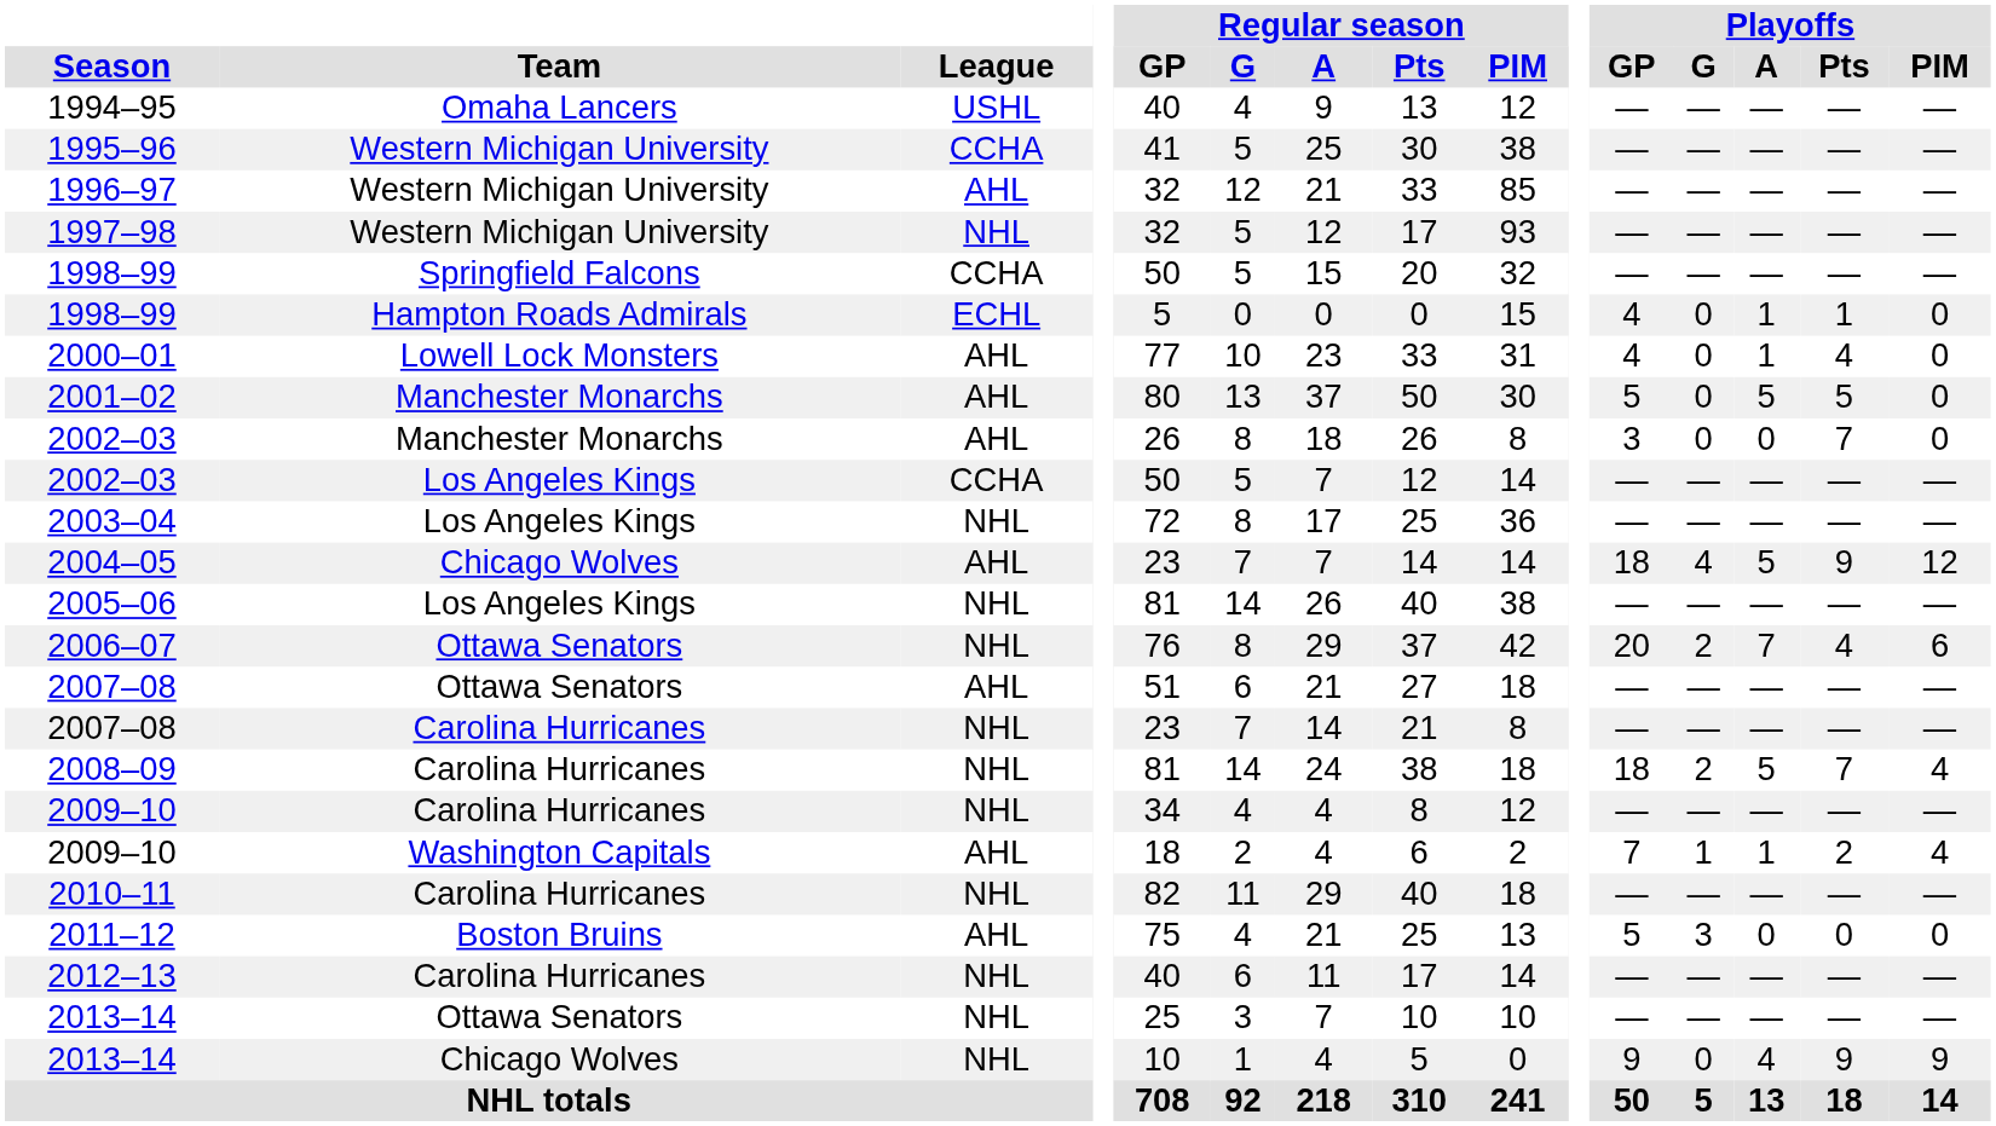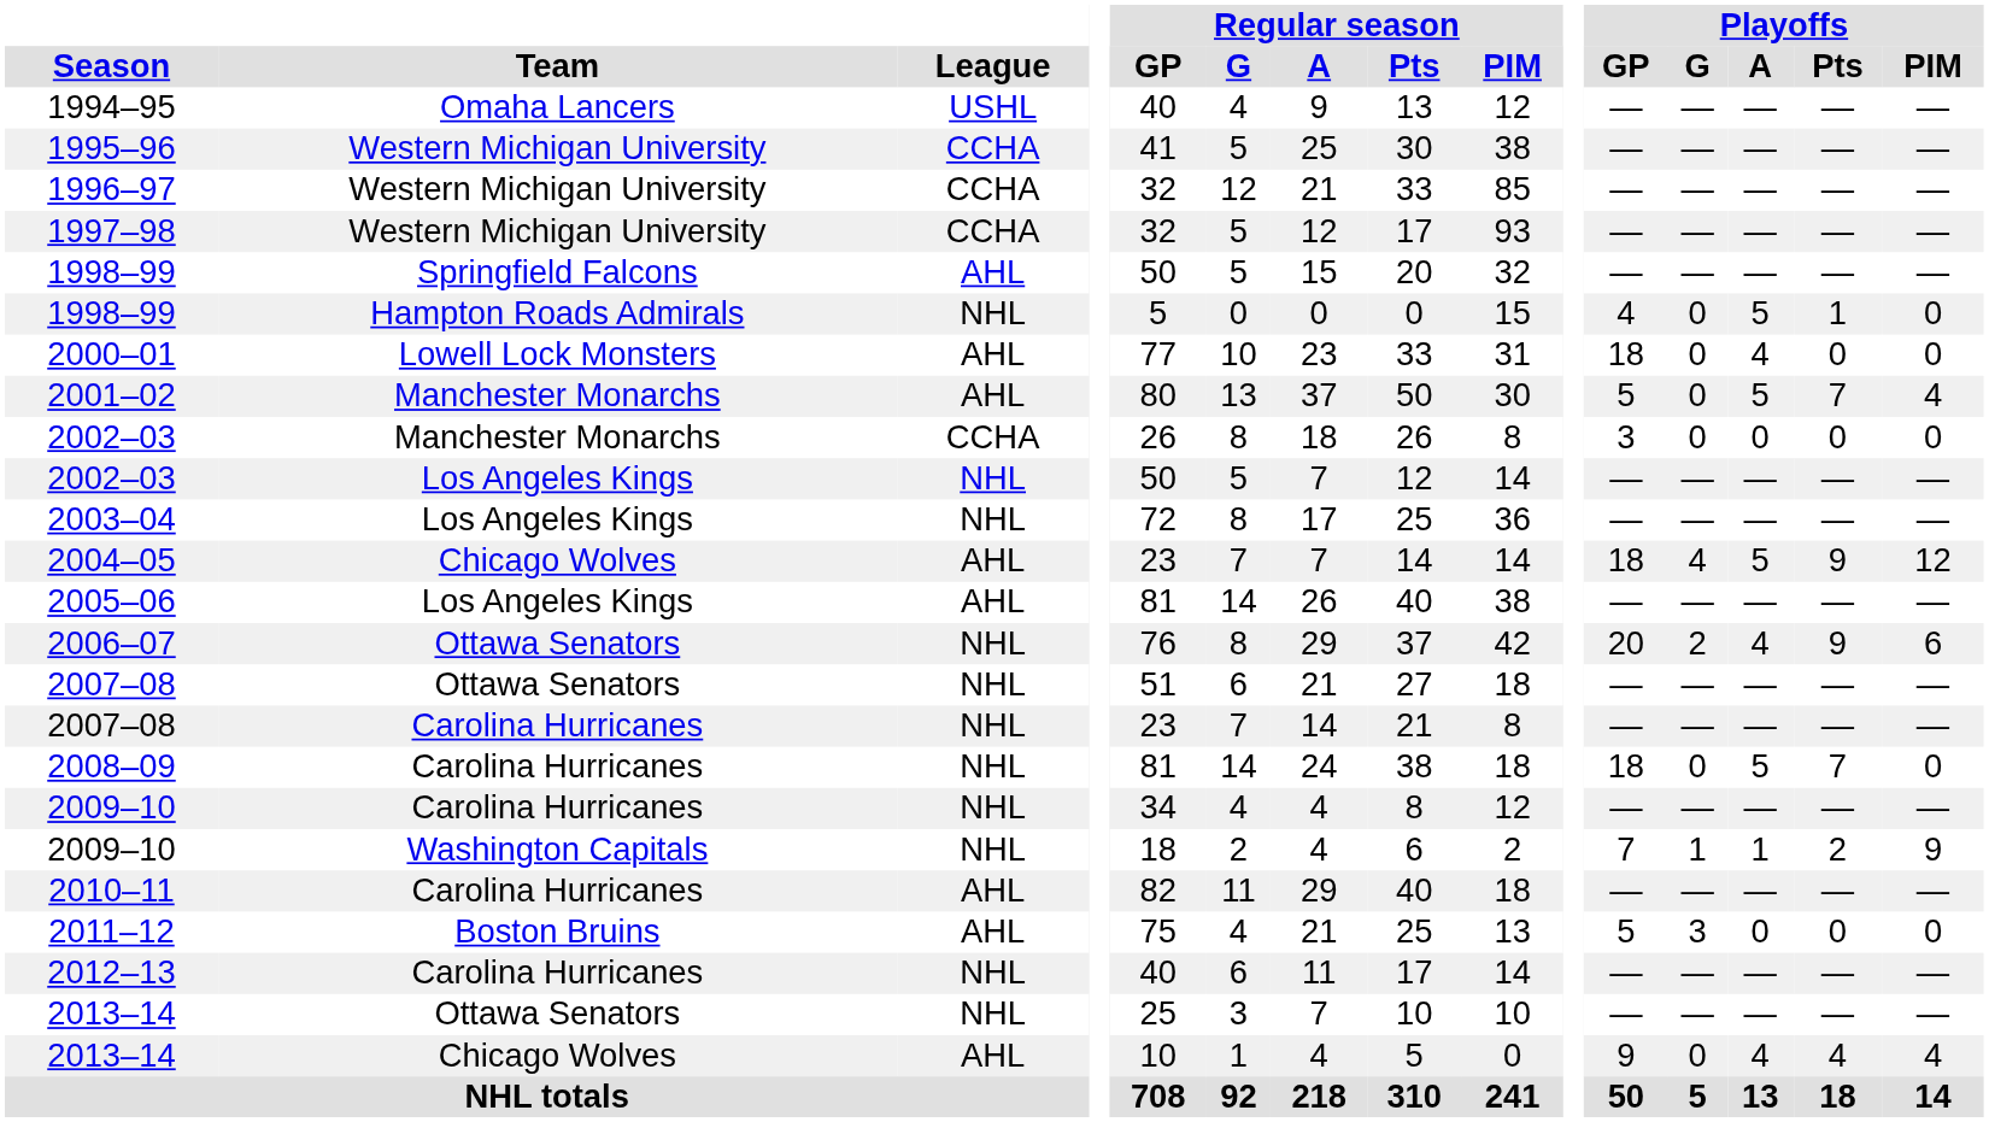1996–97 | League: AHL -> CCHA
1997–98 | League: NHL -> CCHA
1998–99 / Springfield Falcons | League: CCHA -> AHL
1998–99 / Hampton Roads Admirals | League: ECHL -> NHL
1998–99 / Hampton Roads Admirals | Playoffs / A: 1 -> 5
2000–01 | Playoffs / GP: 4 -> 18
2000–01 | Playoffs / A: 1 -> 4
2000–01 | Playoffs / Pts: 4 -> 0
2001–02 | Playoffs / Pts: 5 -> 7
2001–02 | Playoffs / PIM: 0 -> 4
2002–03 / Manchester Monarchs | League: AHL -> CCHA
2002–03 / Manchester Monarchs | Playoffs / Pts: 7 -> 0
2002–03 / Los Angeles Kings | League: CCHA -> NHL
2005–06 | League: NHL -> AHL
2006–07 | Playoffs / A: 7 -> 4
2006–07 | Playoffs / Pts: 4 -> 9
2007–08 / Ottawa Senators | League: AHL -> NHL
2008–09 | Playoffs / G: 2 -> 0
2008–09 | Playoffs / PIM: 4 -> 0
2009–10 / Washington Capitals | League: AHL -> NHL
2009–10 / Washington Capitals | Playoffs / PIM: 4 -> 9
2010–11 | League: NHL -> AHL
2013–14 / Chicago Wolves | League: NHL -> AHL
2013–14 / Chicago Wolves | Playoffs / Pts: 9 -> 4
2013–14 / Chicago Wolves | Playoffs / PIM: 9 -> 4
